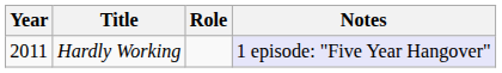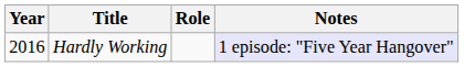Hardly Working | Year: 2011 -> 2016
